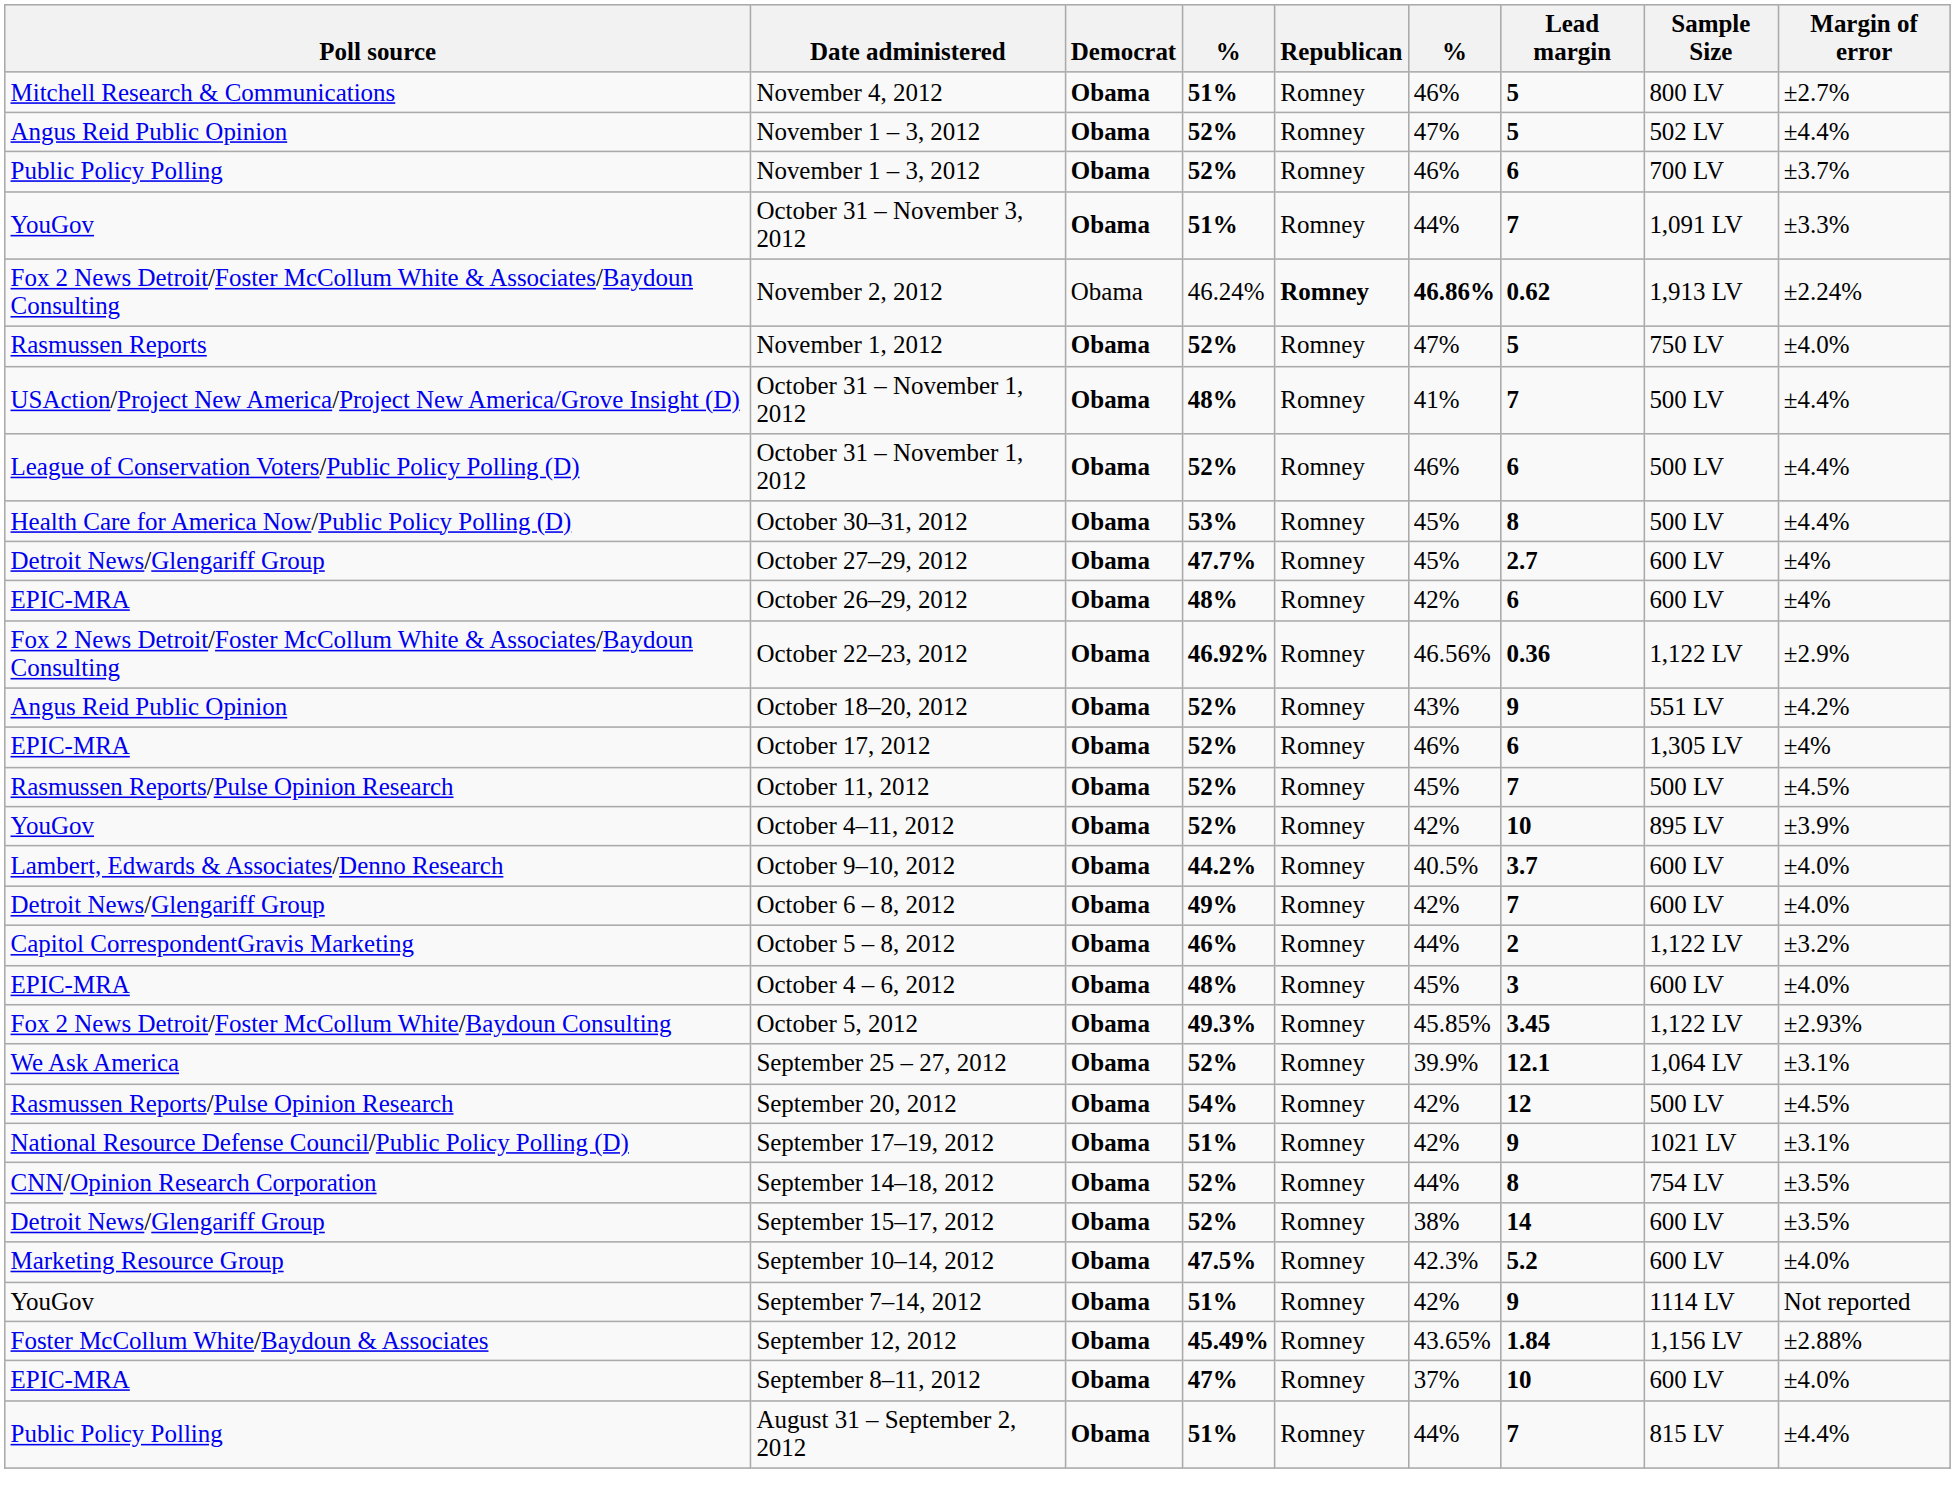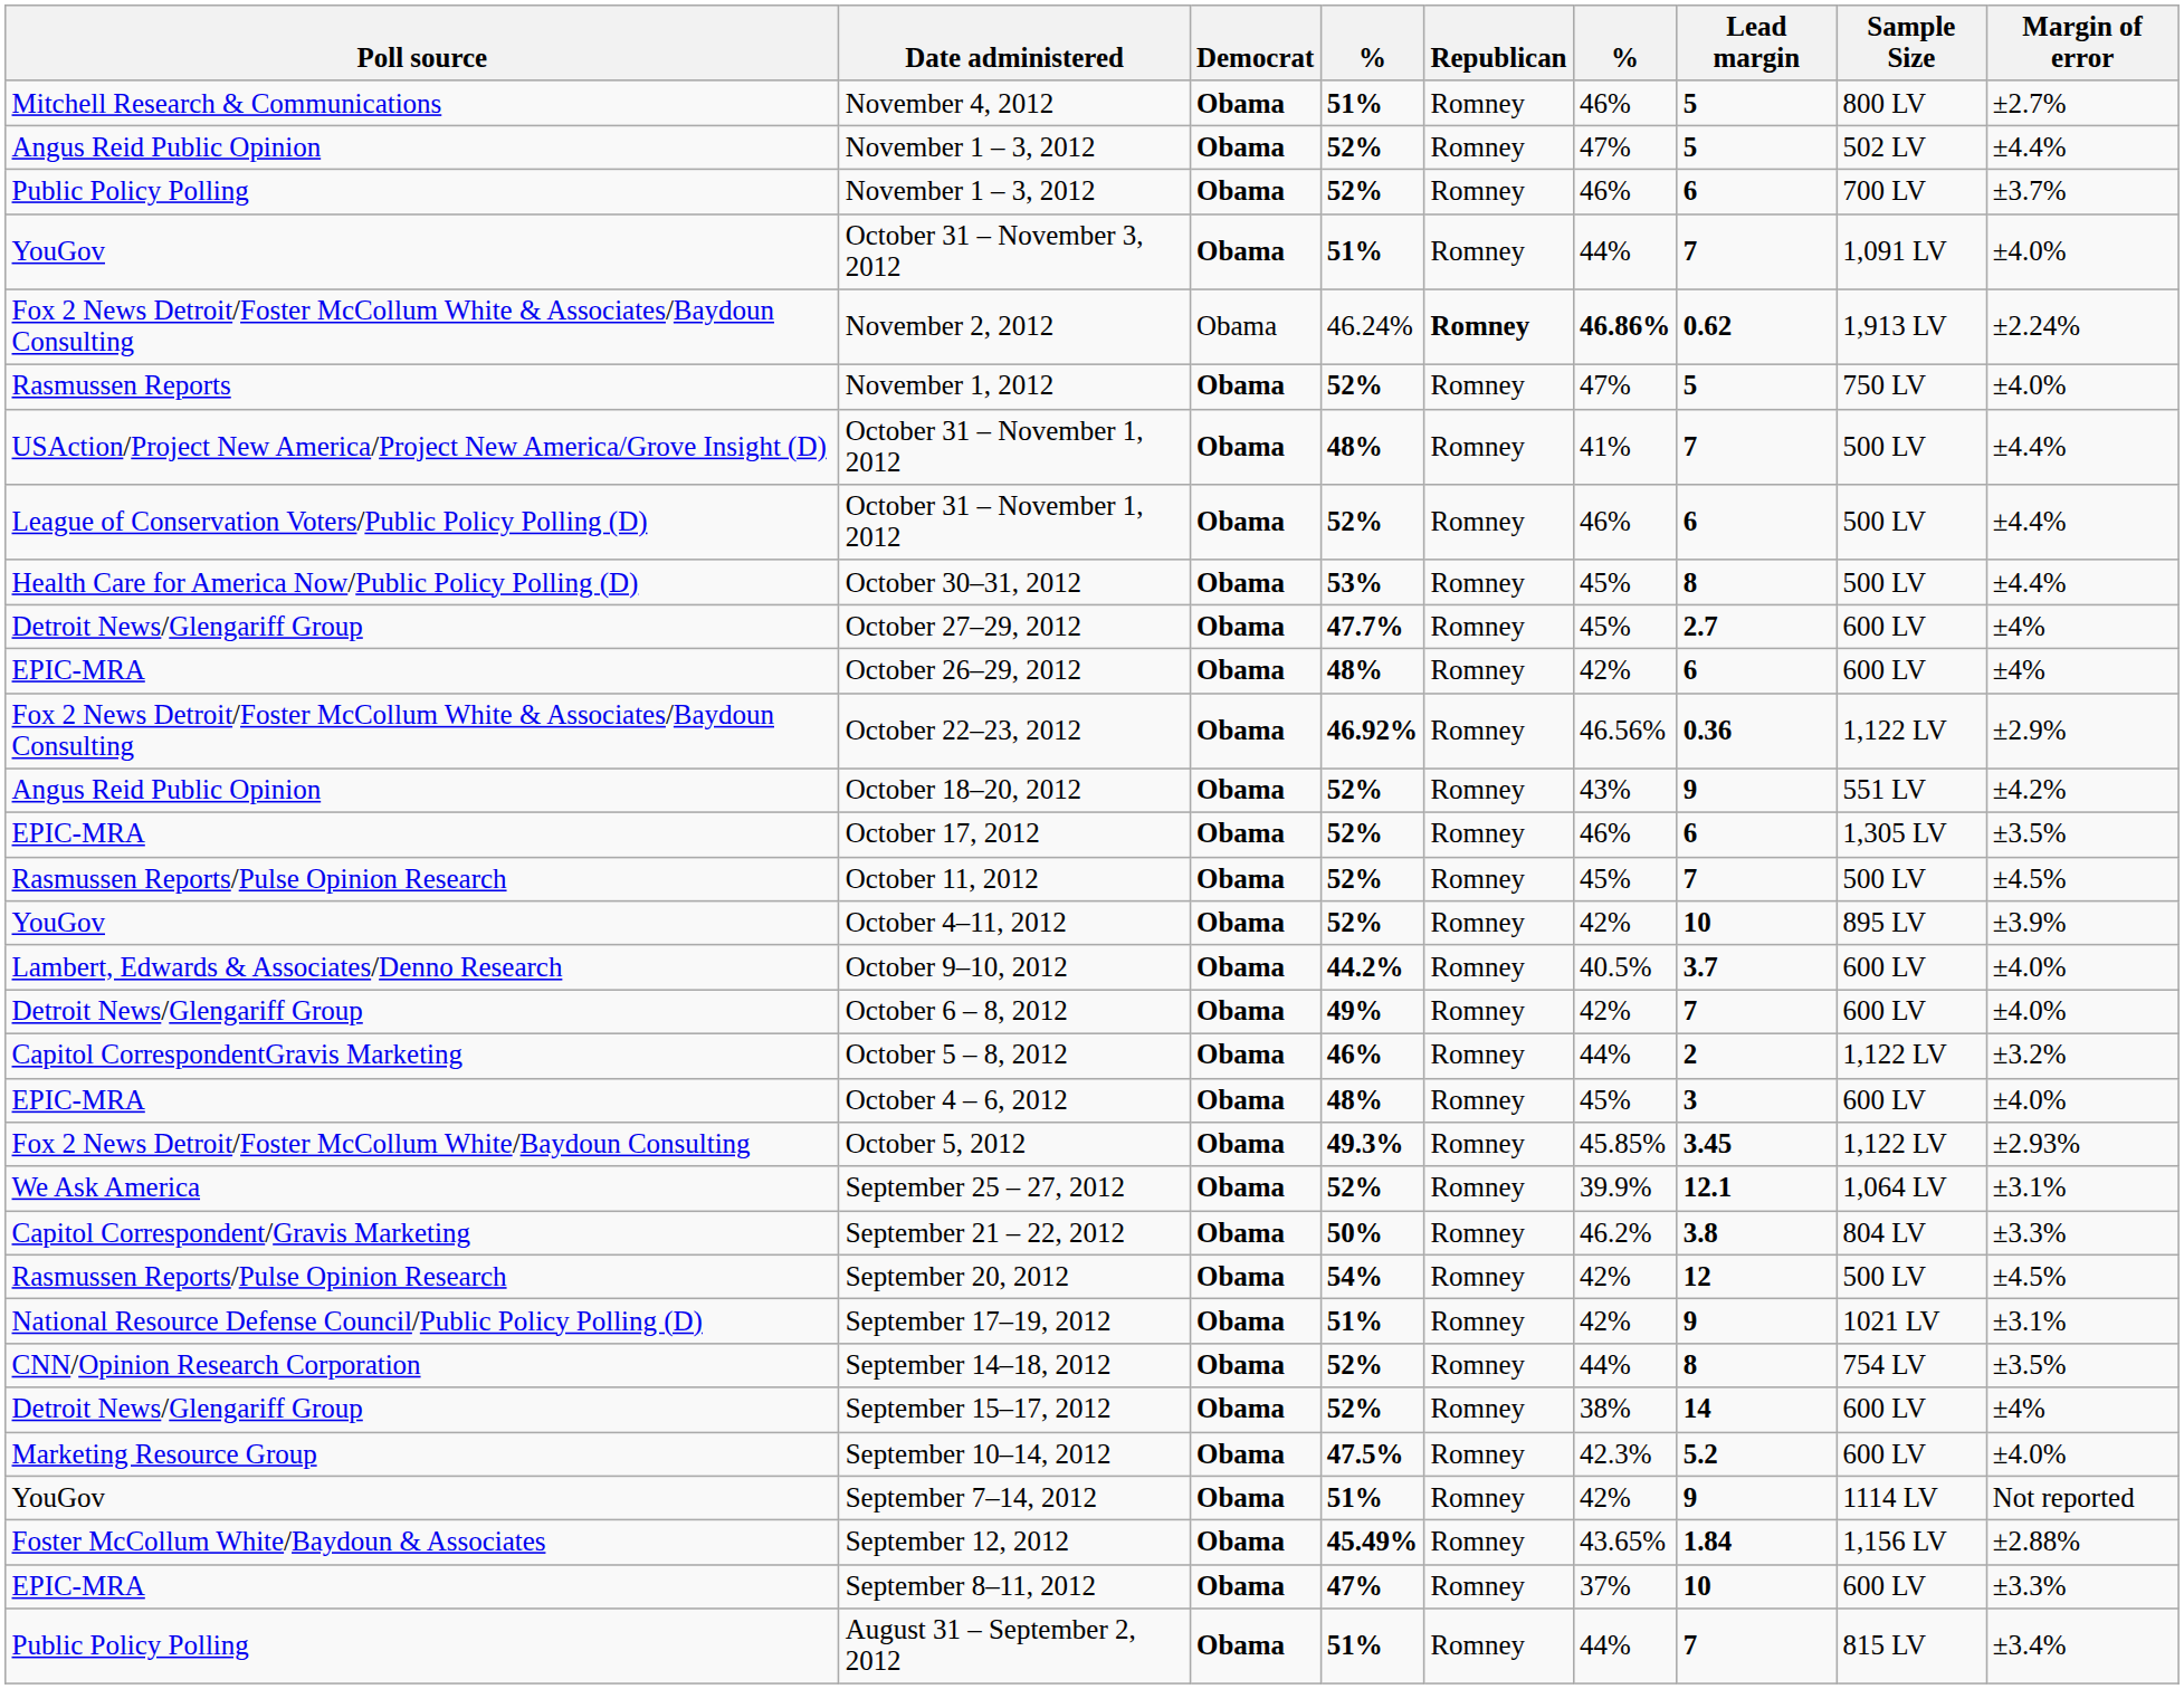October 31 – November 3, 2012 | Margin of error: ±3.3% -> ±4.0%
October 17, 2012 | Margin of error: ±4% -> ±3.5%
+ row: Capitol Correspondent/Gravis Marketing | September 21 – 22, 2012 | Obama | 50% | Romney | 46.2% | 3.8 | 804 LV | ±3.3%
September 15–17, 2012 | Margin of error: ±3.5% -> ±4%
September 8–11, 2012 | Margin of error: ±4.0% -> ±3.3%
August 31 – September 2, 2012 | Margin of error: ±4.4% -> ±3.4%
